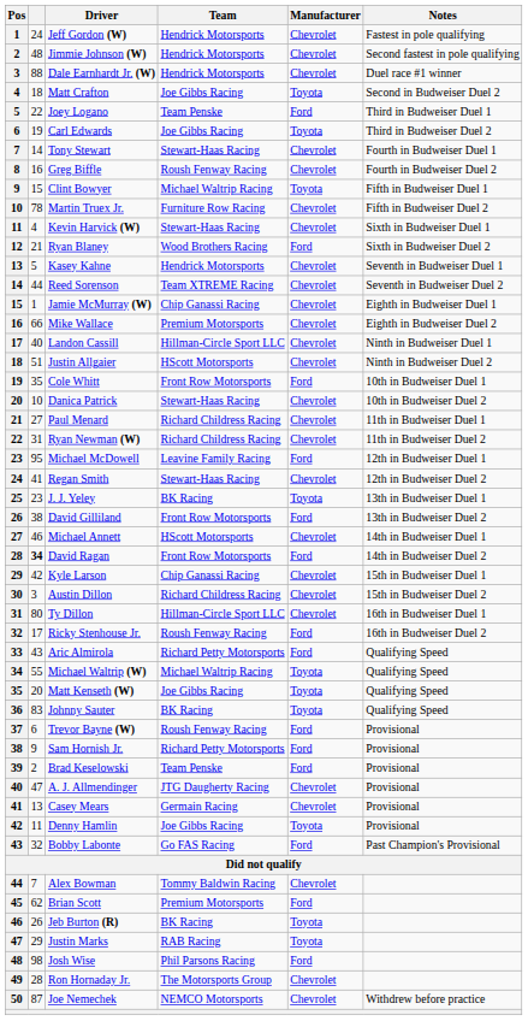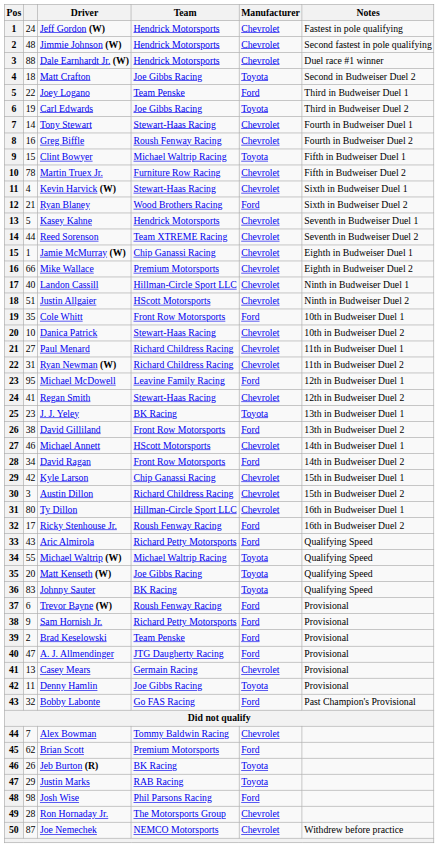David Ragan | column 2: bold -> normal
A. J. Allmendinger | Manufacturer: Chevrolet -> Ford
